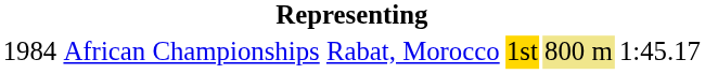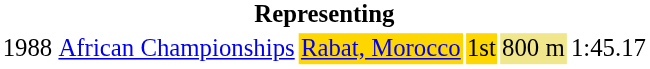African Championships | column 1: 1984 -> 1988
African Championships | column 3: no background -> gold background
